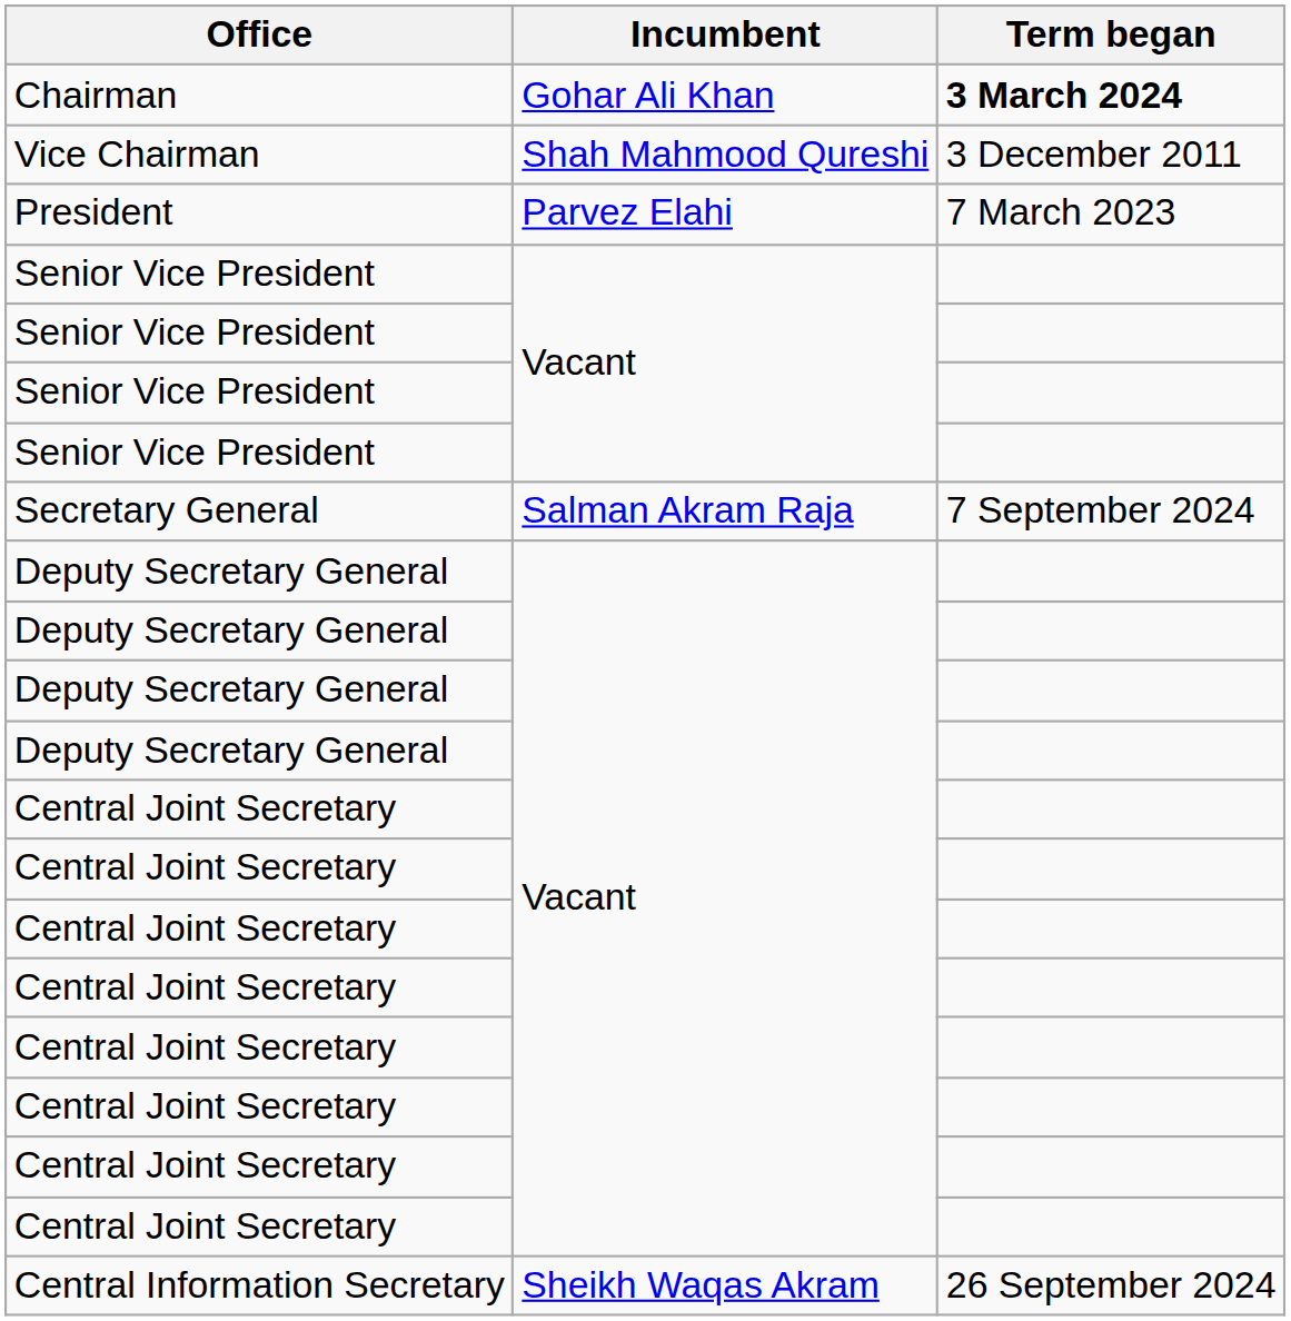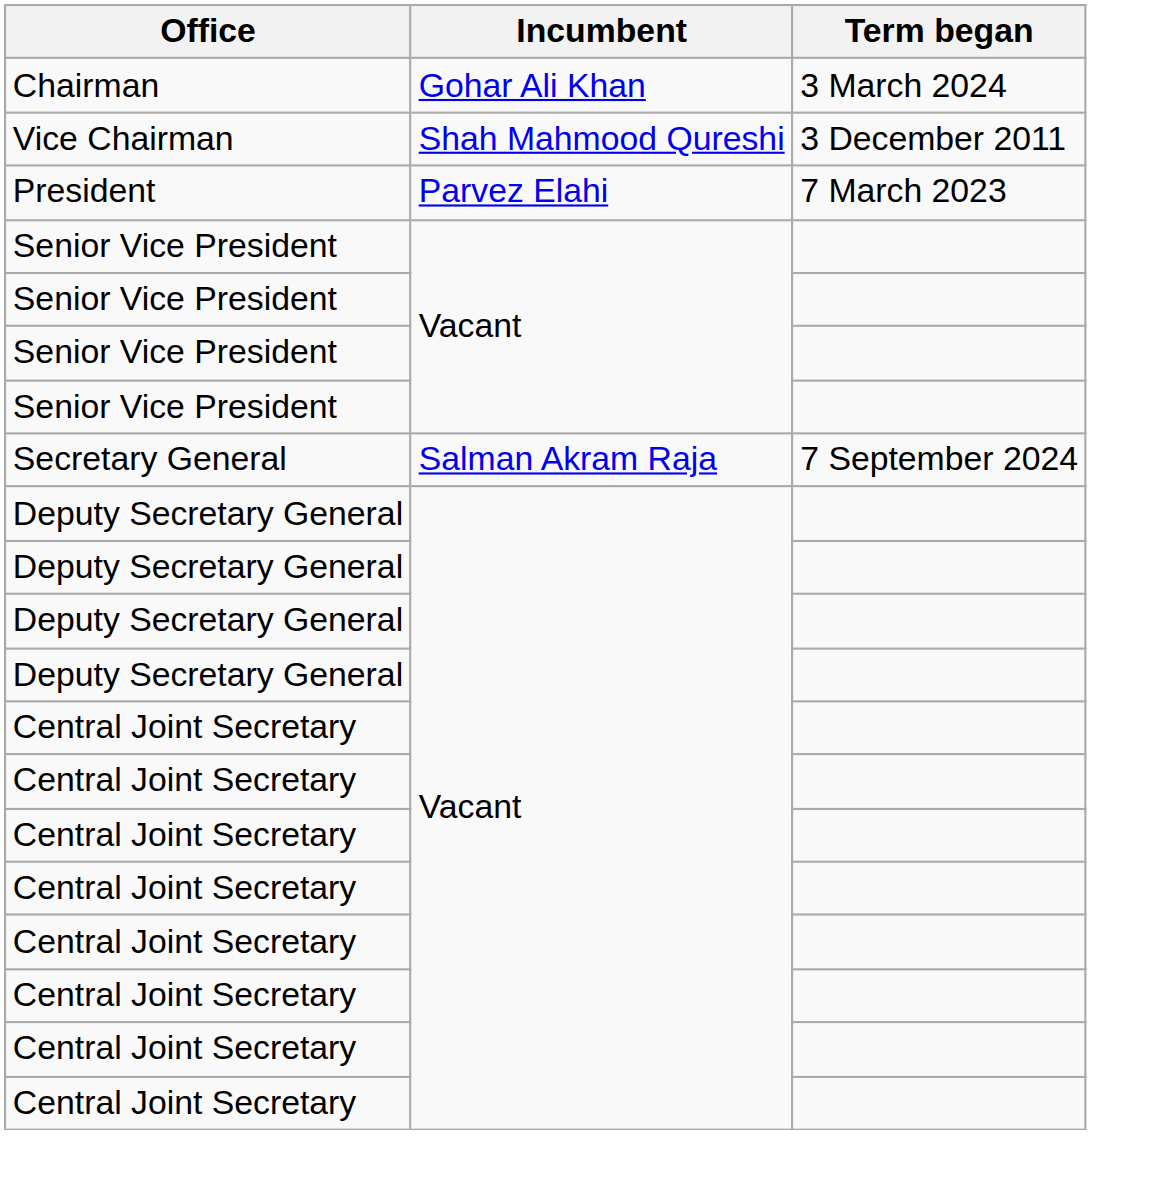Chairman | Term began: bold -> normal
- row: Central Information Secretary | Sheikh Waqas Akram | 26 September 2024
